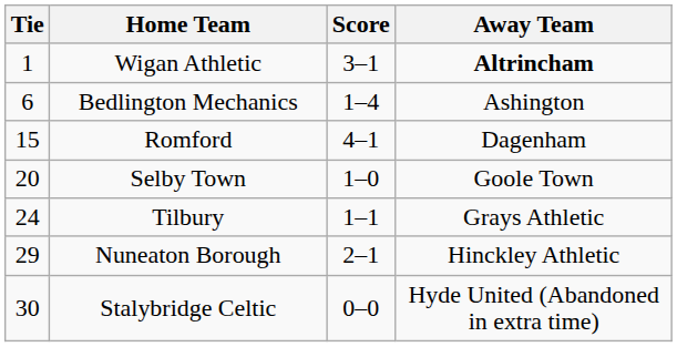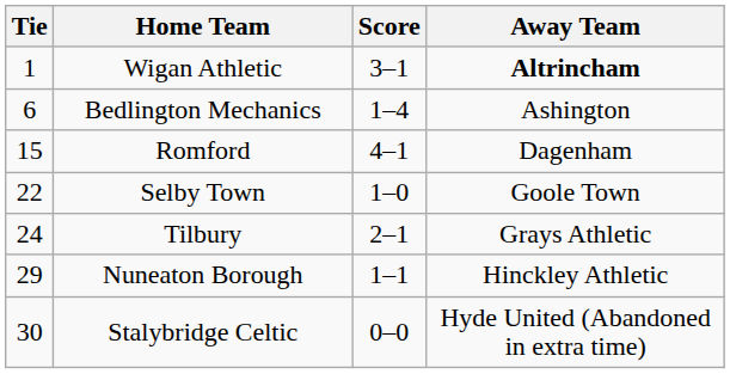Selby Town | Tie: 20 -> 22
Tilbury | Score: 1–1 -> 2–1
Nuneaton Borough | Score: 2–1 -> 1–1
